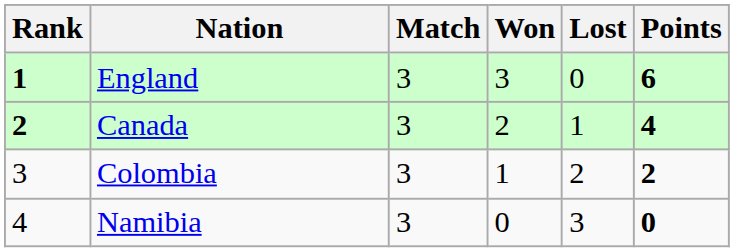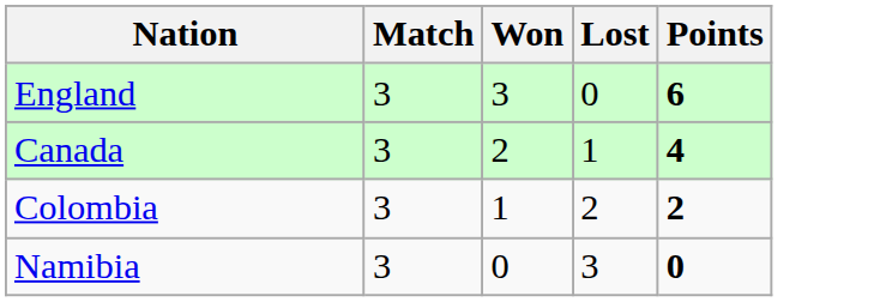- column: Rank | 1 | 2 | 3 | 4
